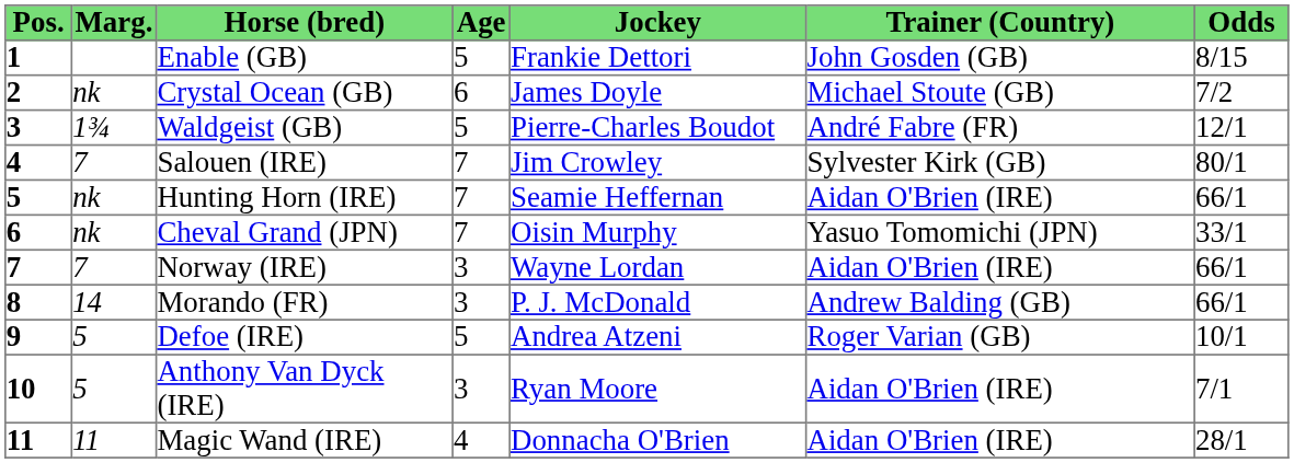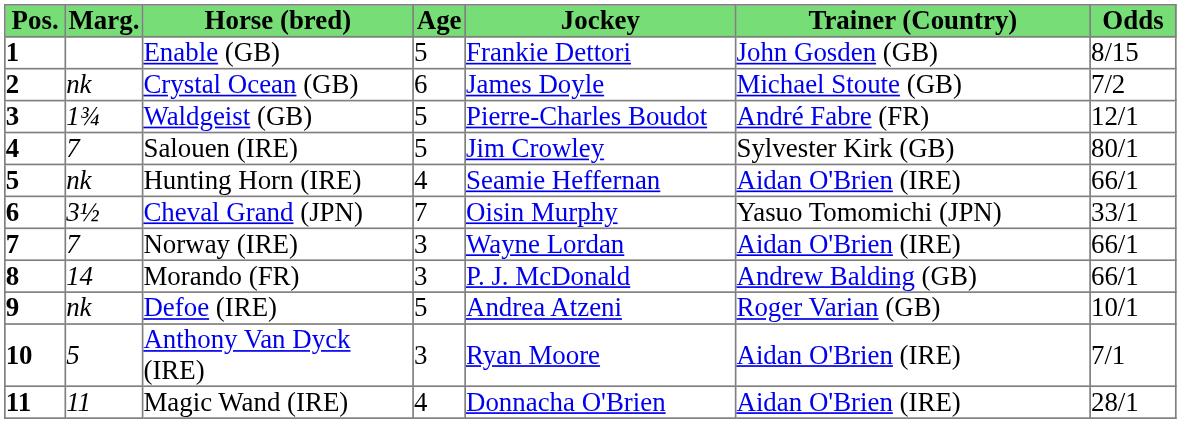Salouen (IRE) | Age: 7 -> 5
Hunting Horn (IRE) | Age: 7 -> 4
Cheval Grand (JPN) | Marg.: nk -> 3½
Defoe (IRE) | Marg.: 5 -> nk
